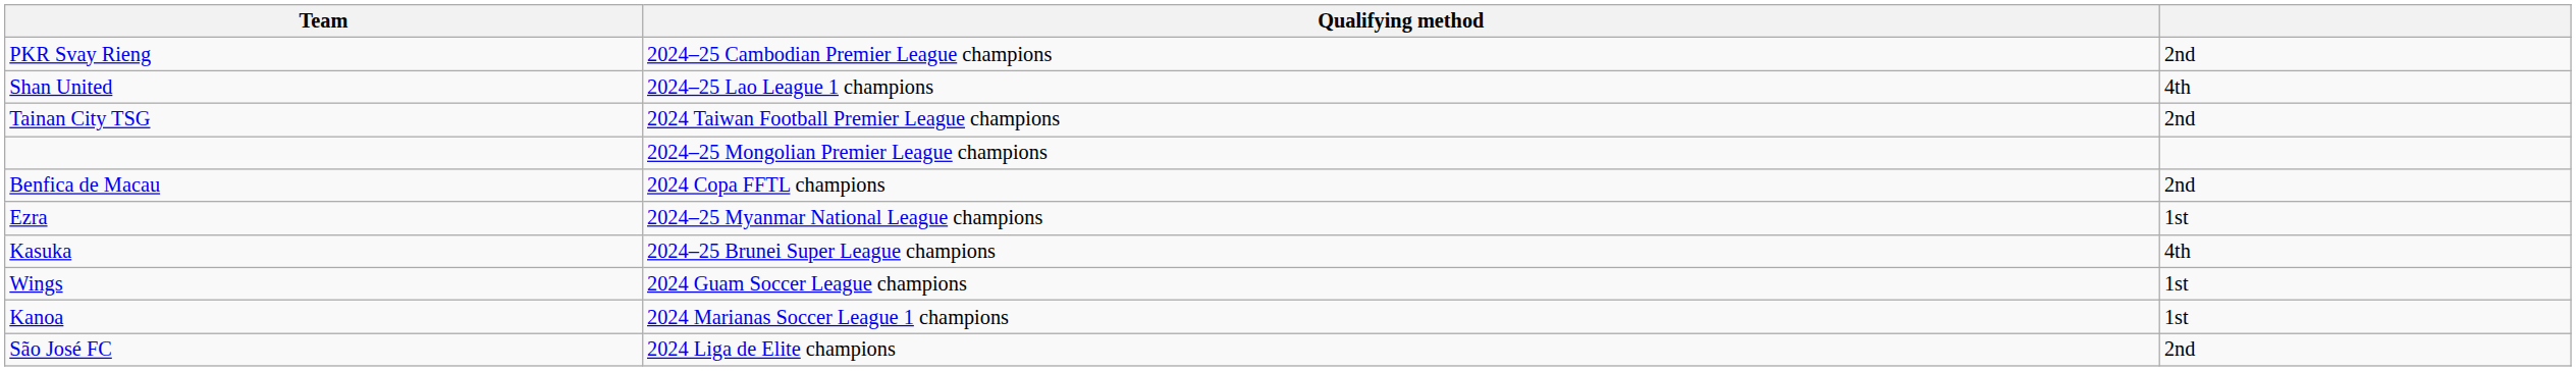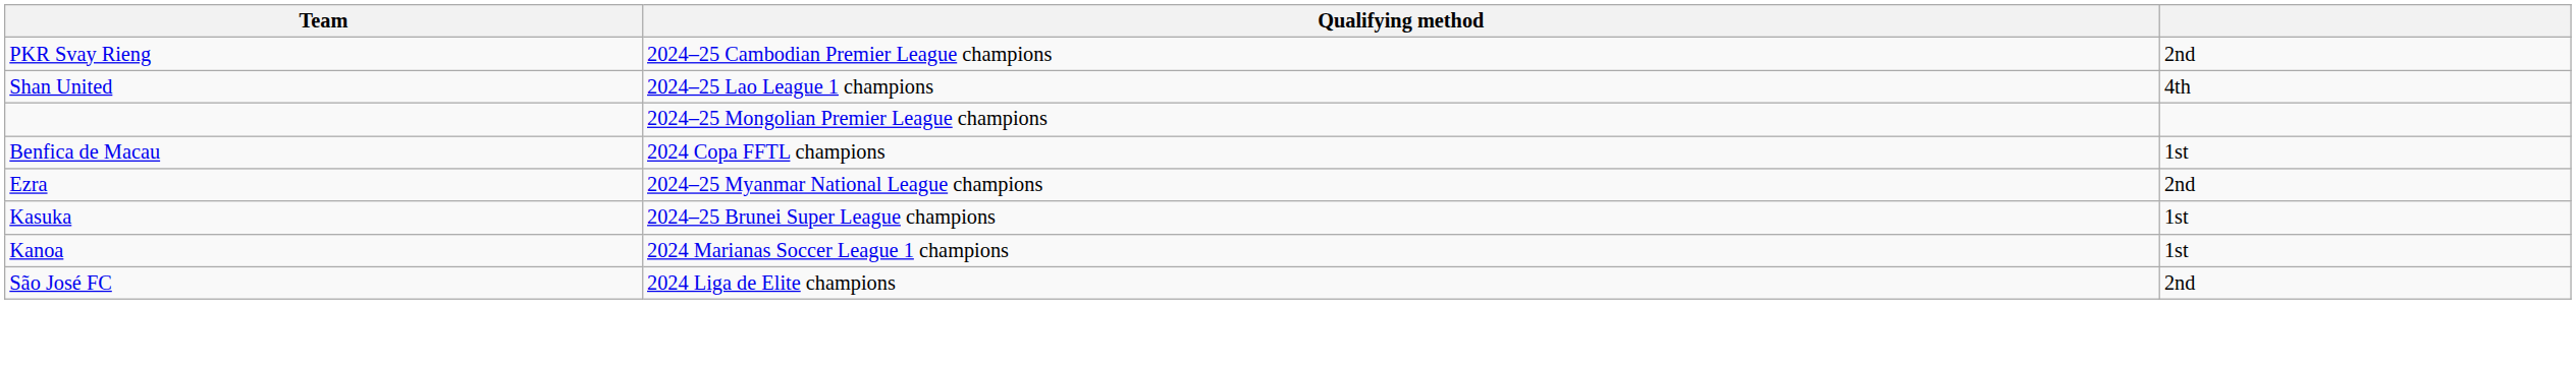- row: Tainan City TSG | 2024 Taiwan Football Premier League champions | 2nd
Benfica de Macau | column 3: 2nd -> 1st
Ezra | column 3: 1st -> 2nd
Kasuka | column 3: 4th -> 1st
- row: Wings | 2024 Guam Soccer League champions | 1st
